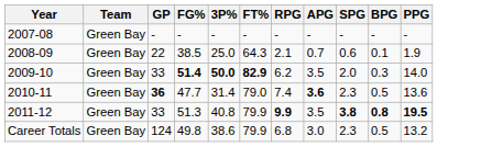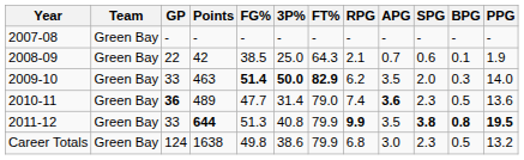+ column: Points | - | 42 | 463 | 489 | 644 | 1638
